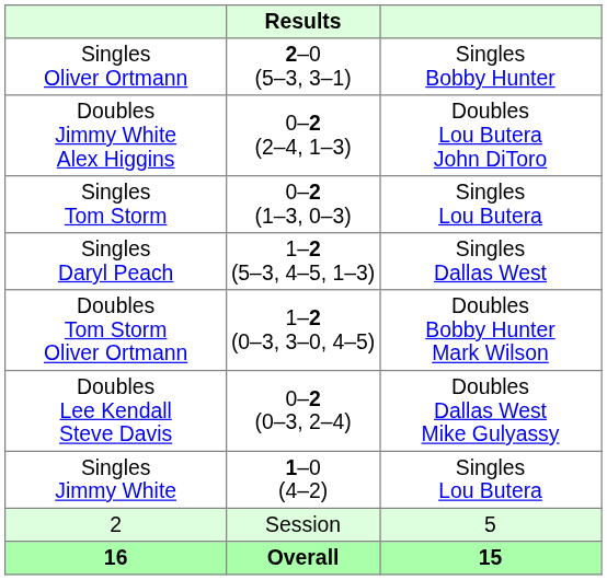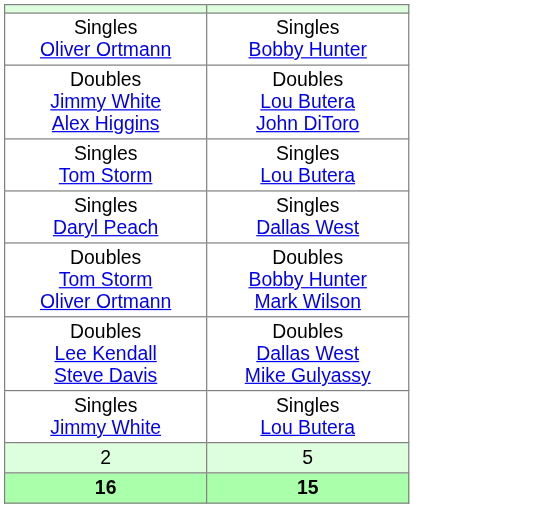- column: Results | 2–0 (5–3, 3–1) | 0–2 (2–4, 1–3) | 0–2 (1–3, 0–3) | 1–2 (5–3, 4–5, 1–3) | 1–2 (0–3, 3–0, 4–5) | 0–2 (0–3, 2–4) | 1–0 (4–2) | Session | Overall
